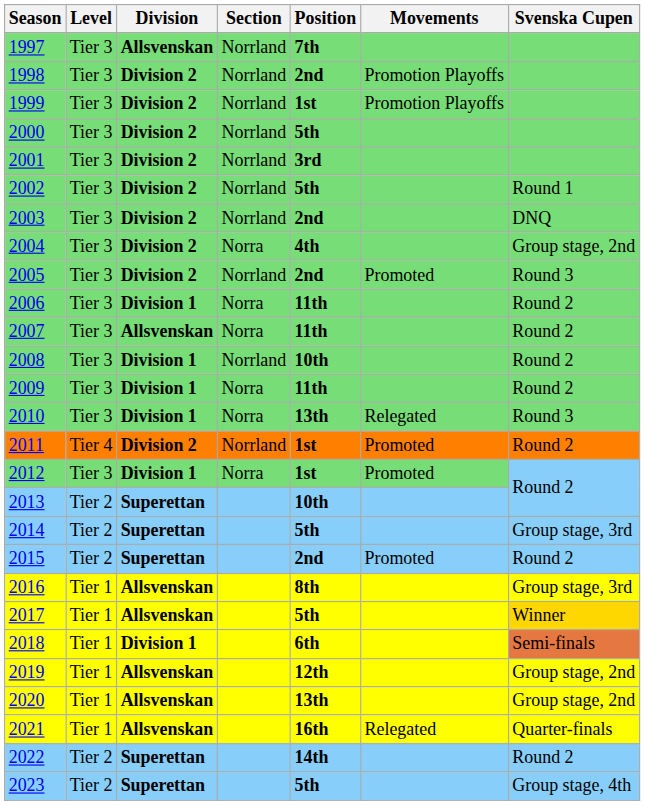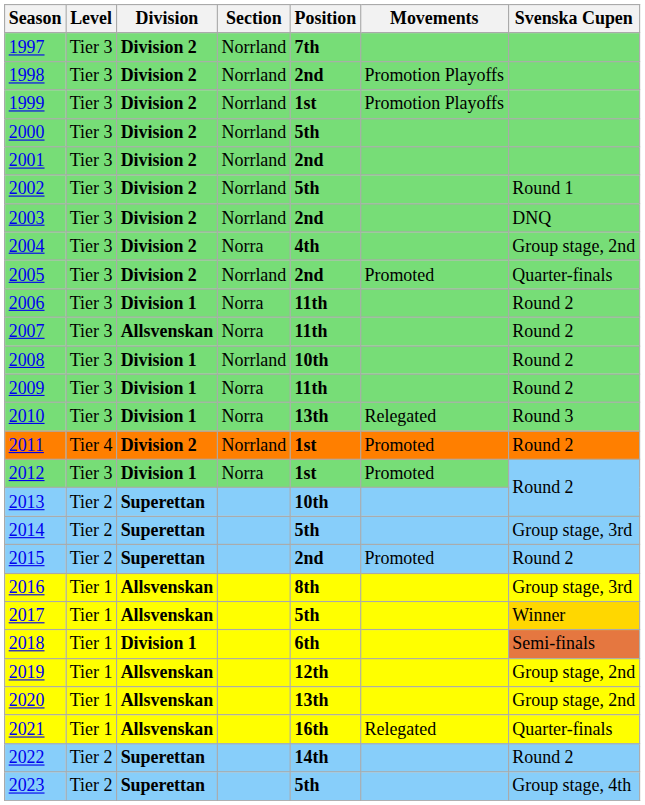1997 | Division: Allsvenskan -> Division 2
2001 | Position: 3rd -> 2nd
2005 | Svenska Cupen: Round 3 -> Quarter-finals
